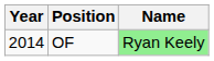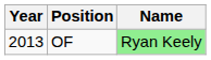OF | Year: 2014 -> 2013
